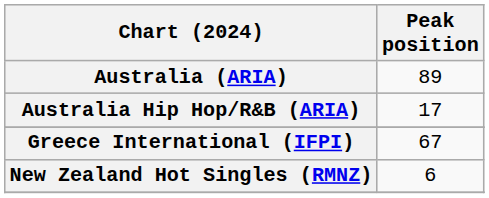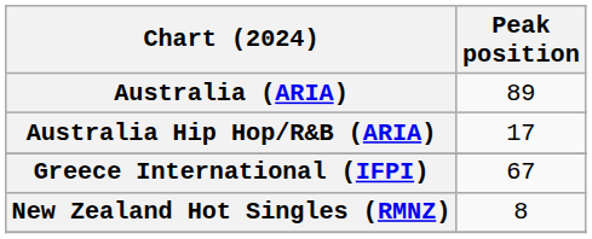New Zealand Hot Singles (RMNZ) | Peak position: 6 -> 8
